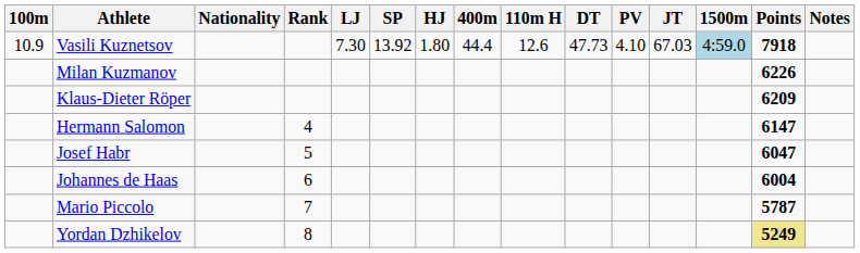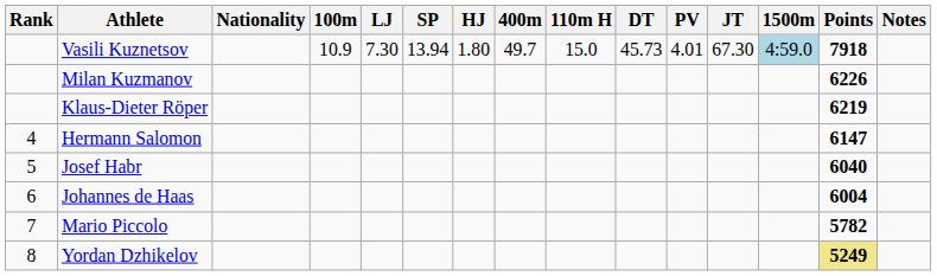columns swapped: Rank <-> 100m
Vasili Kuznetsov | SP: 13.92 -> 13.94
Vasili Kuznetsov | 400m: 44.4 -> 49.7
Vasili Kuznetsov | 110m H: 12.6 -> 15.0
Vasili Kuznetsov | DT: 47.73 -> 45.73
Vasili Kuznetsov | PV: 4.10 -> 4.01
Vasili Kuznetsov | JT: 67.03 -> 67.30
Klaus-Dieter Röper | Points: 6209 -> 6219
Josef Habr | Points: 6047 -> 6040
Mario Piccolo | Points: 5787 -> 5782
